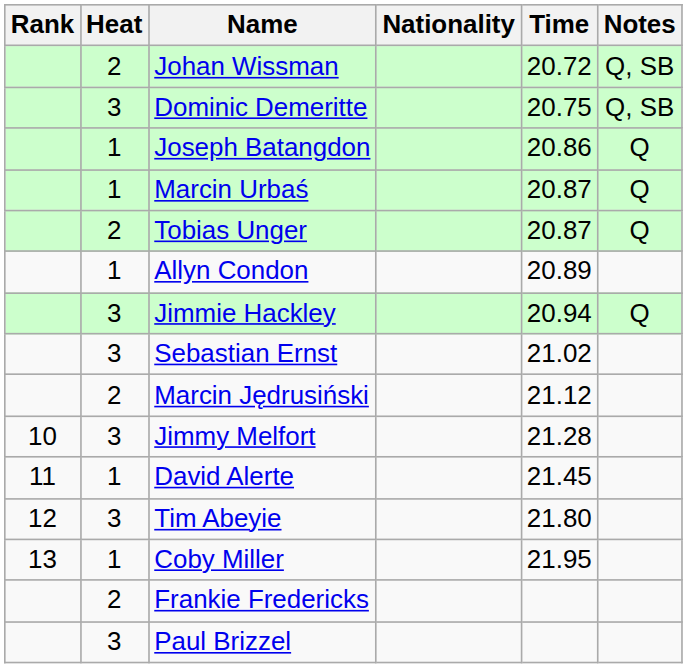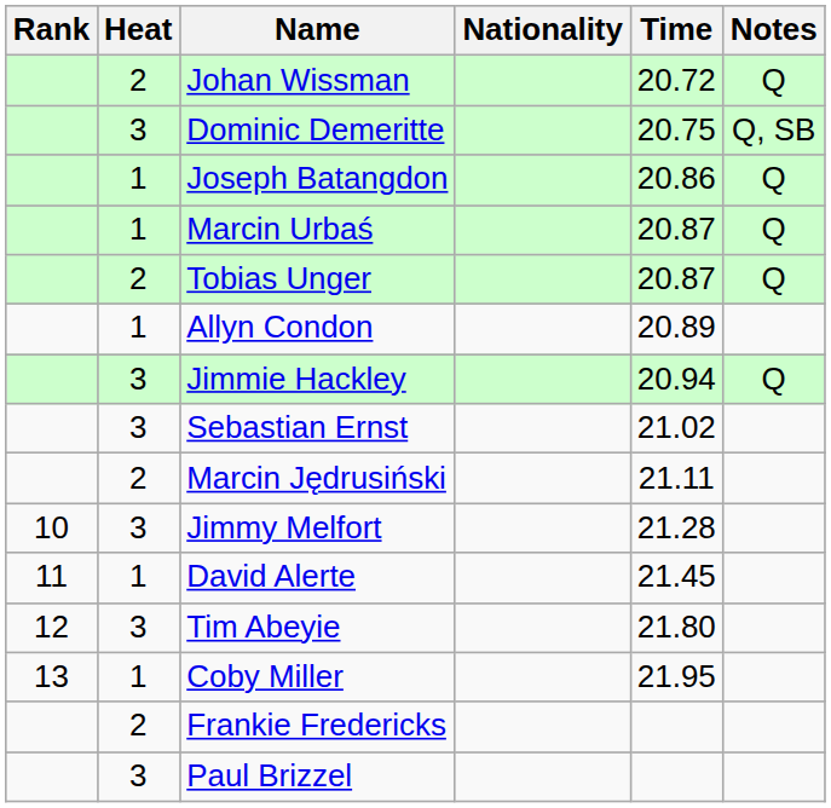Johan Wissman | Notes: Q, SB -> Q
Marcin Jędrusiński | Time: 21.12 -> 21.11
